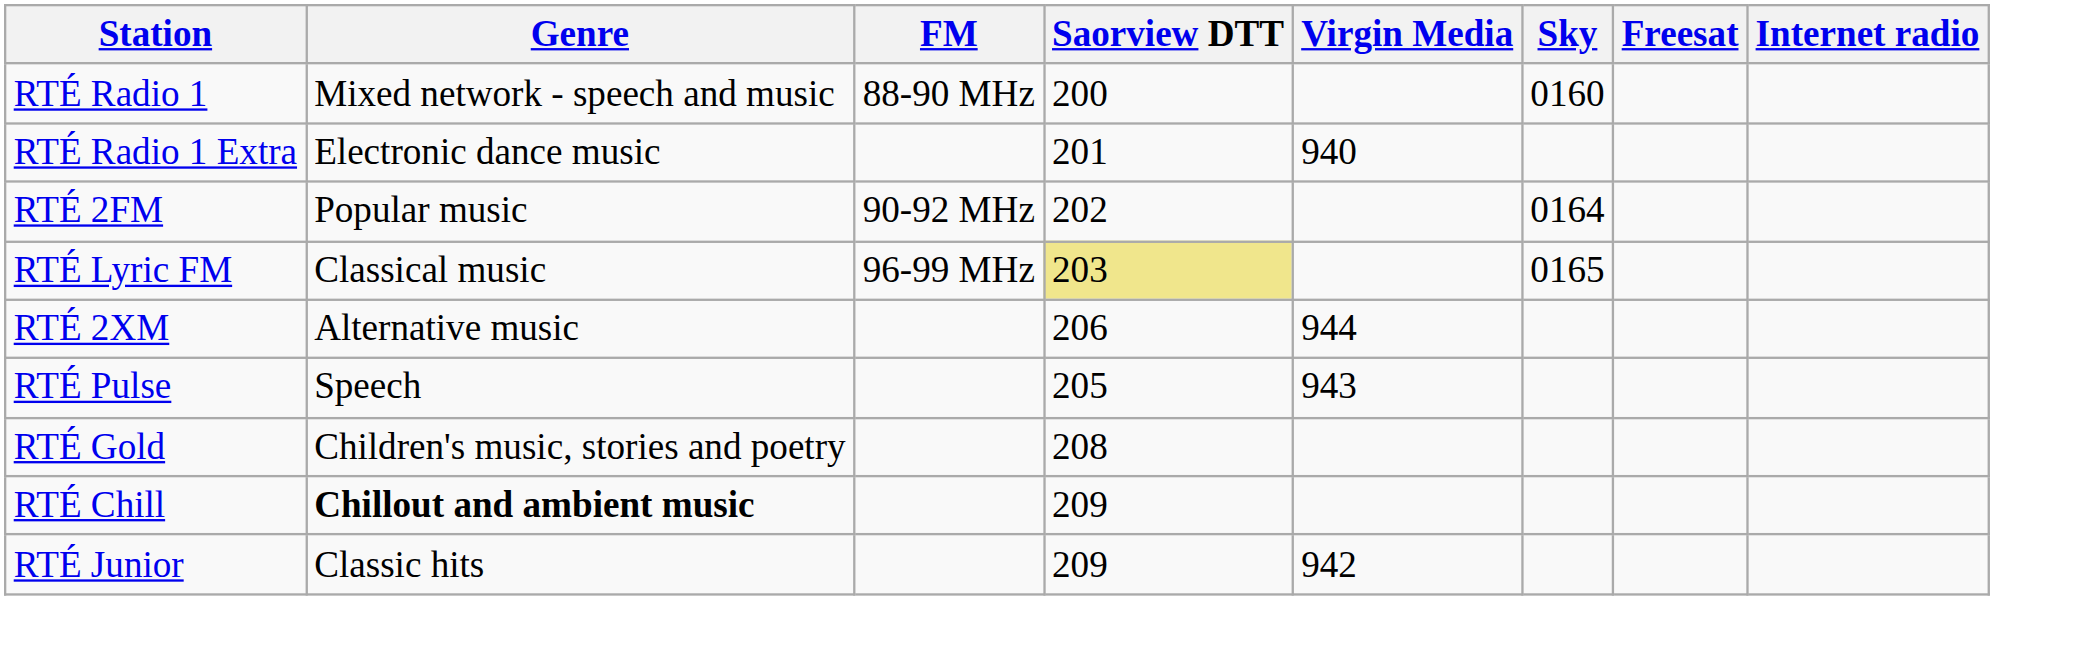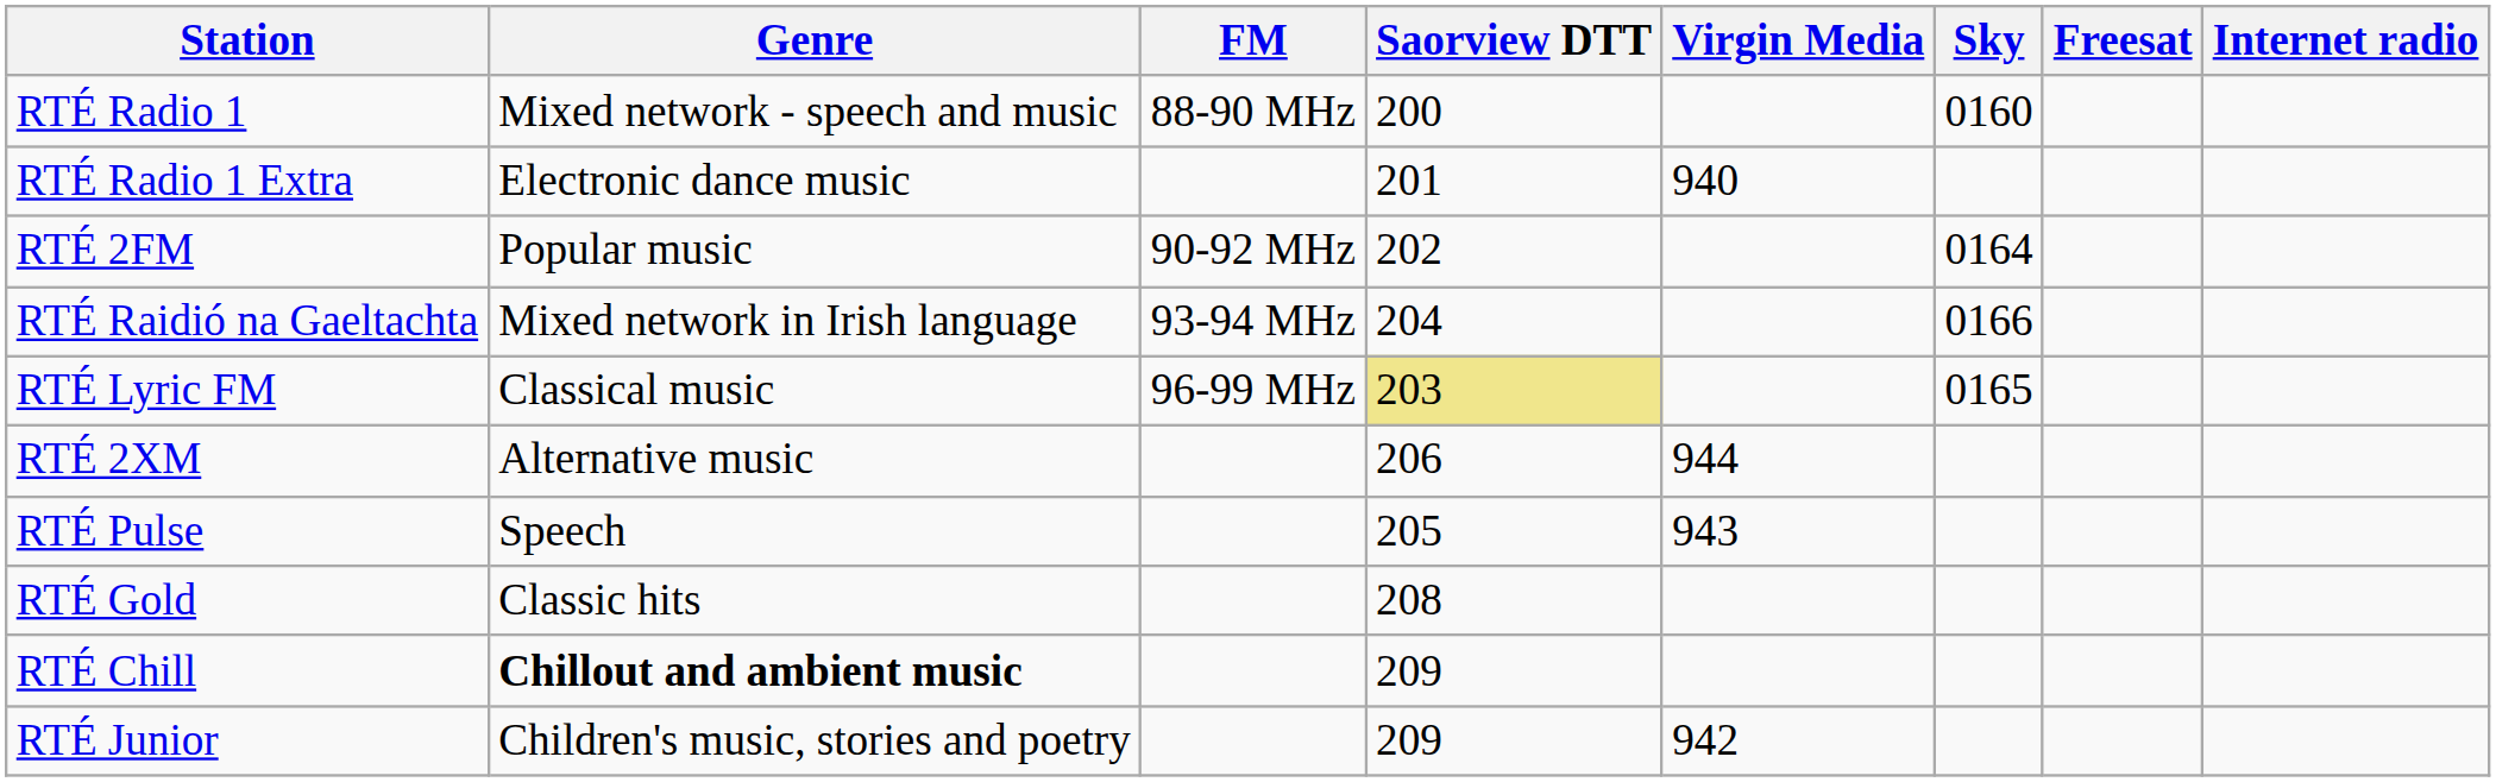+ row: RTÉ Raidió na Gaeltachta | Mixed network in Irish language | 93-94 MHz | 204 | 0166
RTÉ Gold | Genre: Children's music, stories and poetry -> Classic hits
RTÉ Junior | Genre: Classic hits -> Children's music, stories and poetry
